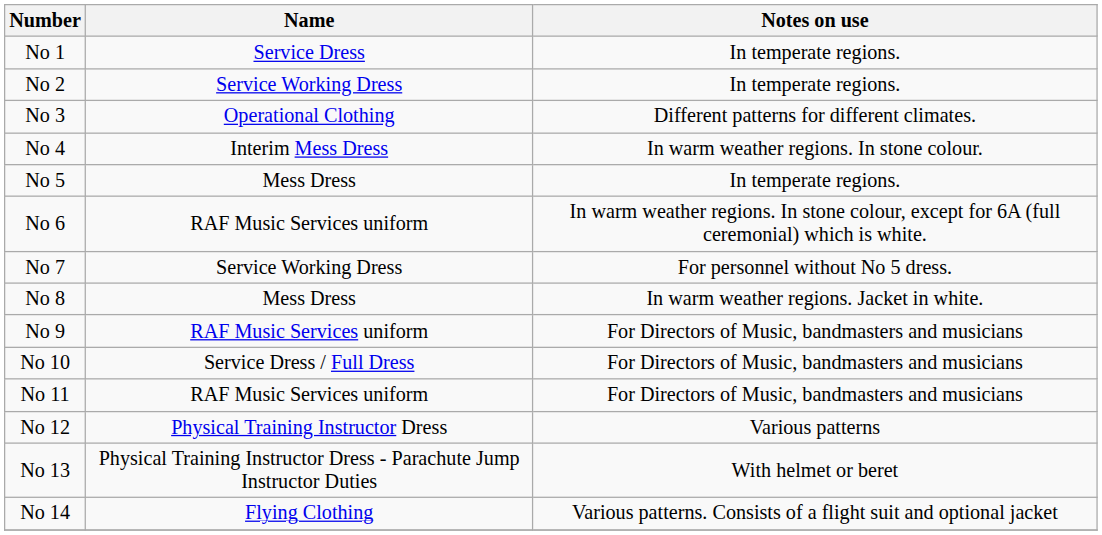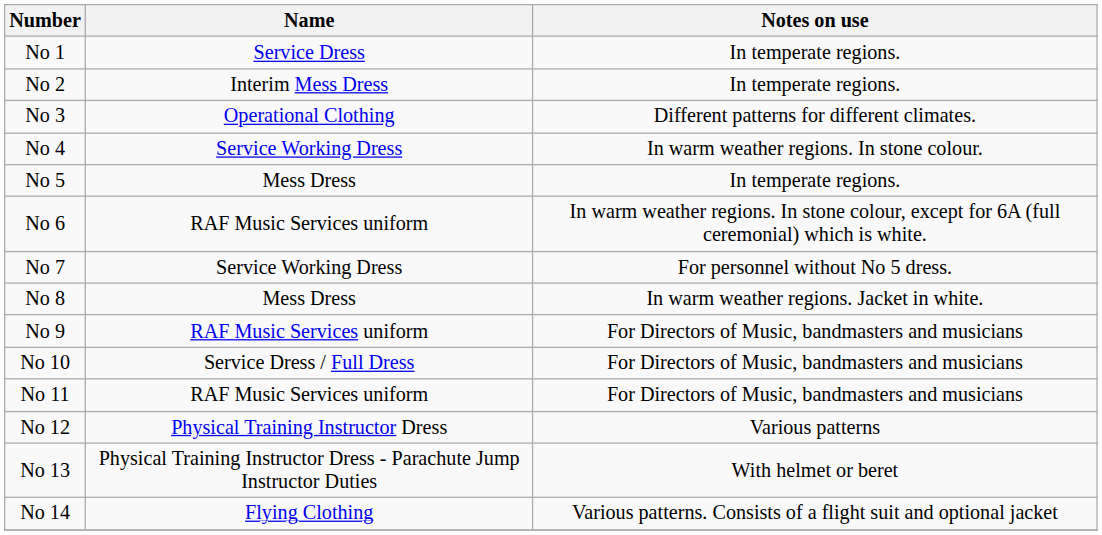No 2 | Name: Service Working Dress -> Interim Mess Dress
No 4 | Name: Interim Mess Dress -> Service Working Dress
